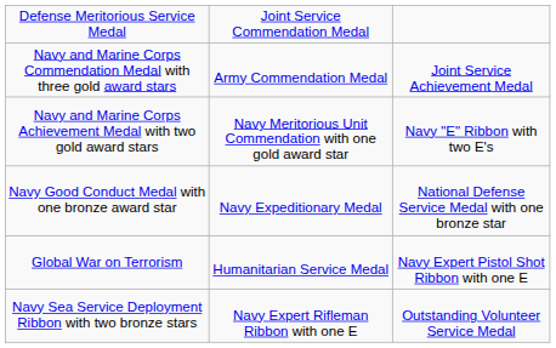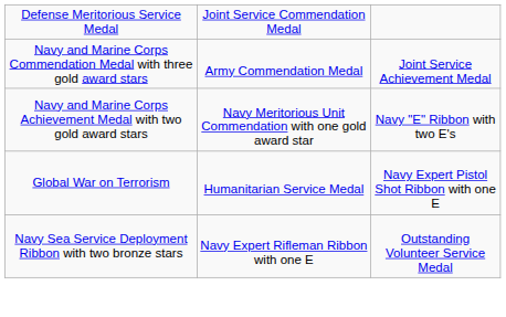- row: Navy Good Conduct Medal with one bronze award star | Navy Expeditionary Medal | National Defense Service Medal with one bronze star
